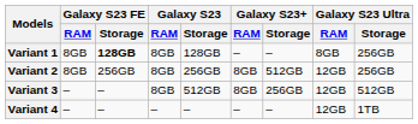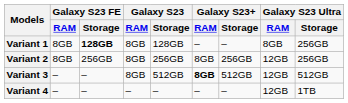Variant 2 | Galaxy S23+ / Storage: 512GB -> 256GB
Variant 3 | Galaxy S23+ / RAM: normal -> bold
Variant 3 | Galaxy S23+ / Storage: 256GB -> 512GB
